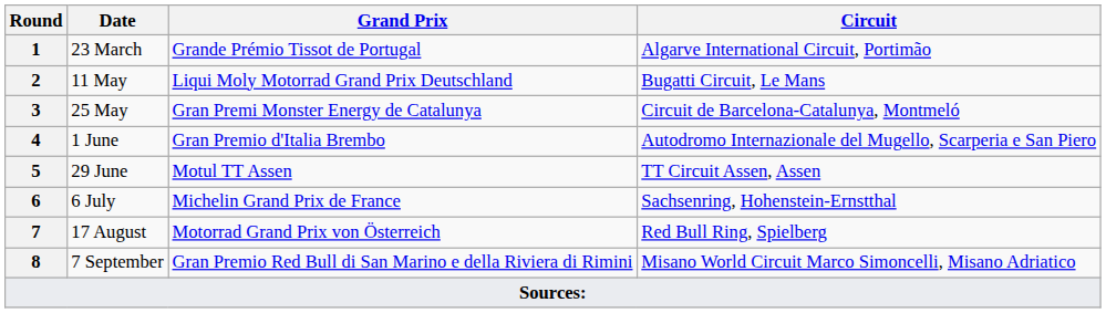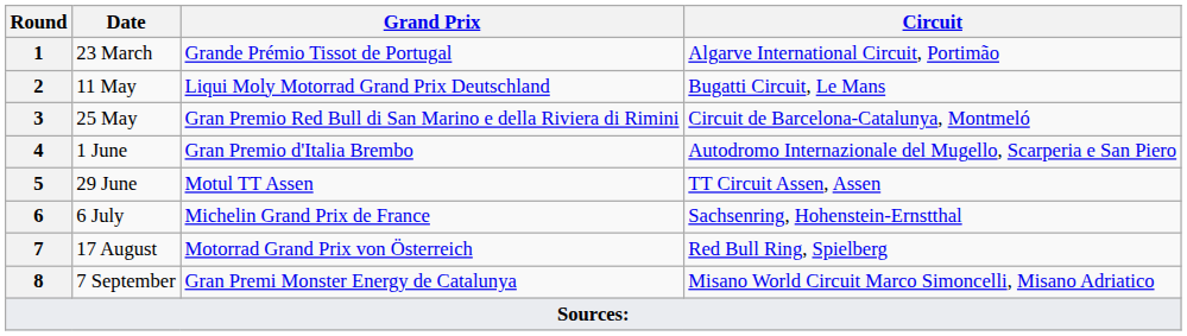25 May | Grand Prix: Gran Premi Monster Energy de Catalunya -> Gran Premio Red Bull di San Marino e della Riviera di Rimini
7 September | Grand Prix: Gran Premio Red Bull di San Marino e della Riviera di Rimini -> Gran Premi Monster Energy de Catalunya
